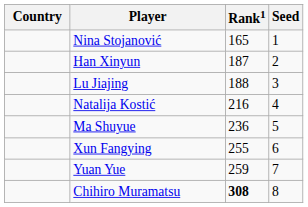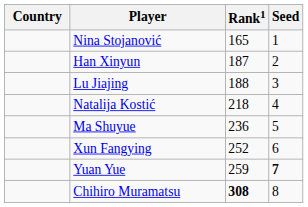Natalija Kostić | Rank1: 216 -> 218
Xun Fangying | Rank1: 255 -> 252
Yuan Yue | Seed: normal -> bold
